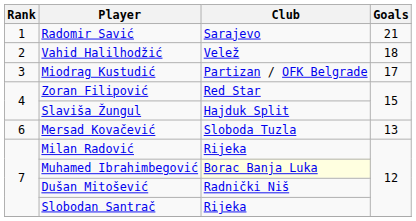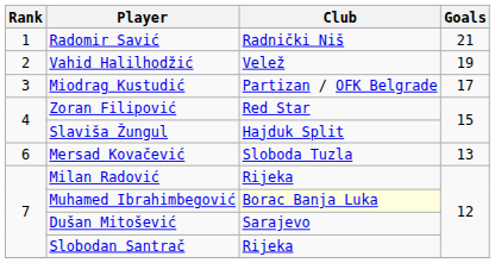Radomir Savić | Club: Sarajevo -> Radnički Niš
Vahid Halilhodžić | Goals: 18 -> 19
Dušan Mitošević | Club: Radnički Niš -> Sarajevo
